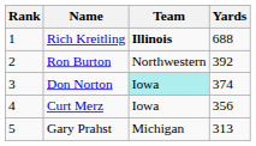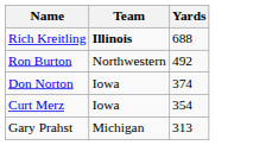- column: Rank | 1 | 2 | 3 | 4 | 5
Ron Burton | Yards: 392 -> 492
Don Norton | Team: paleturquoise background -> no background
Curt Merz | Yards: 356 -> 354
